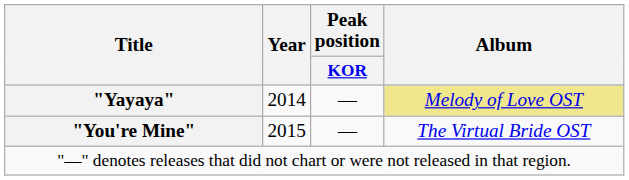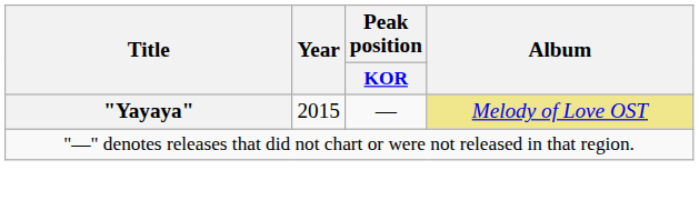"Yayaya" | Year: 2014 -> 2015
- row: "You're Mine" | 2015 | — | The Virtual Bride OST
